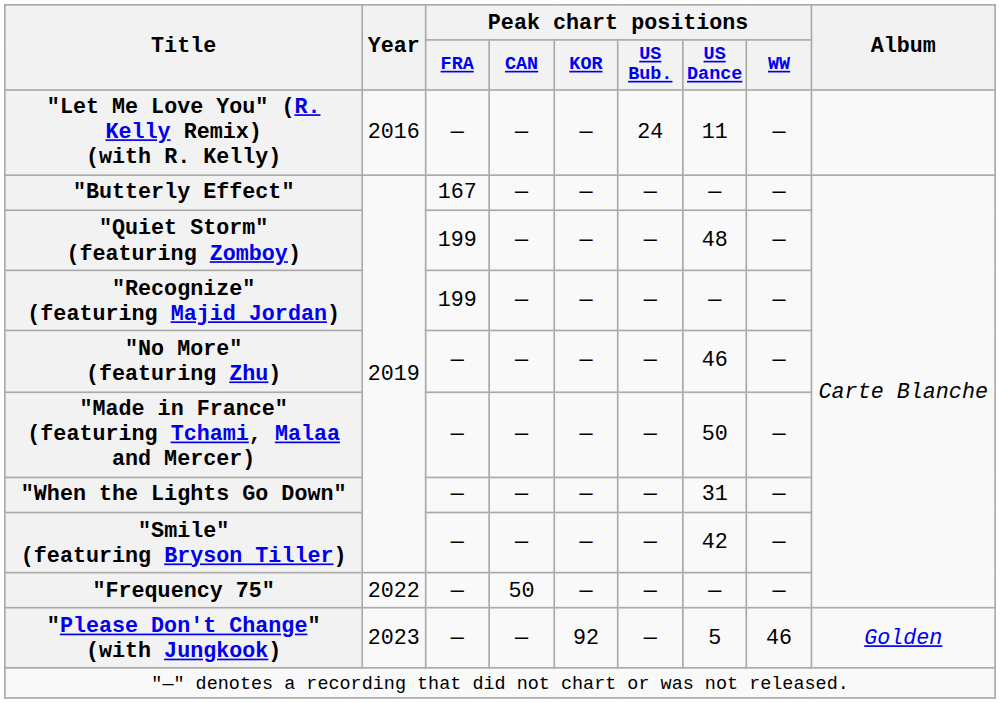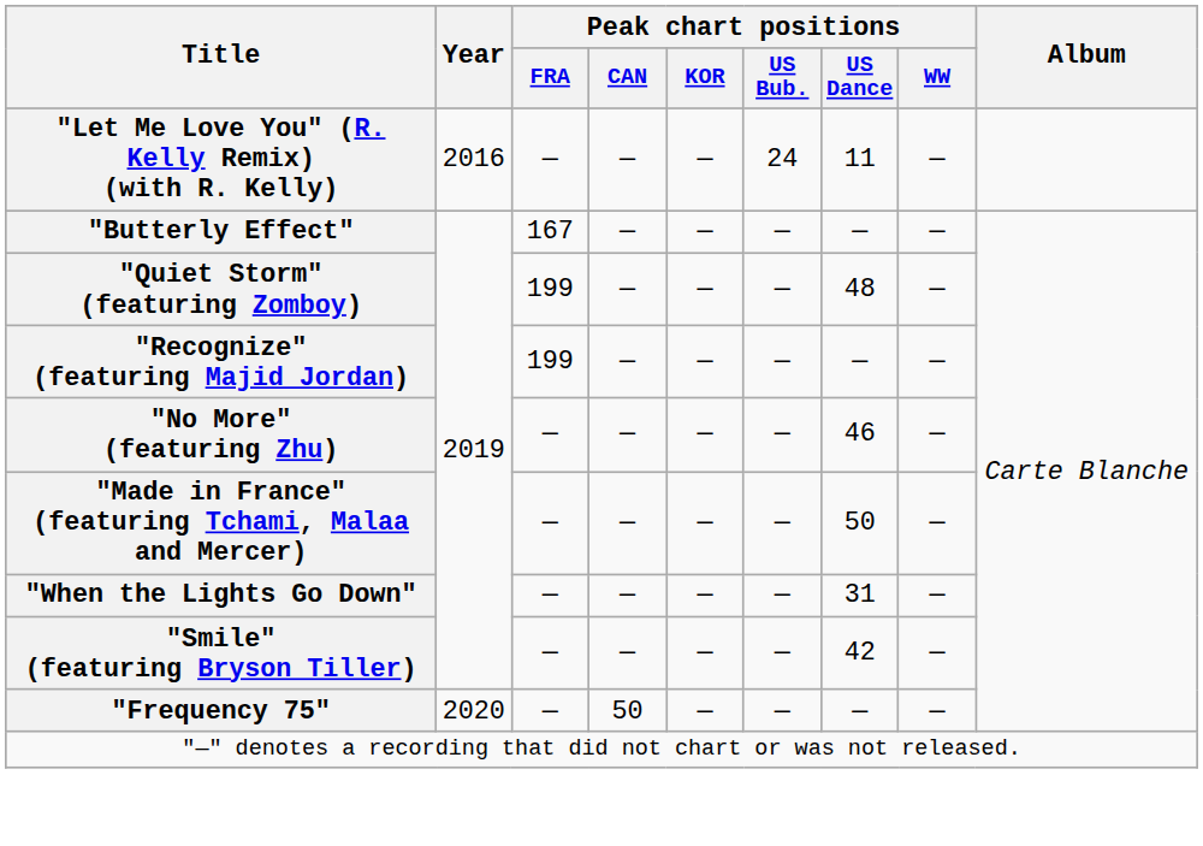"Frequency 75" | Year: 2022 -> 2020
- row: "Please Don't Change" (with Jungkook) | 2023 | — | — | 92 | — | 5 | 46 | Golden
